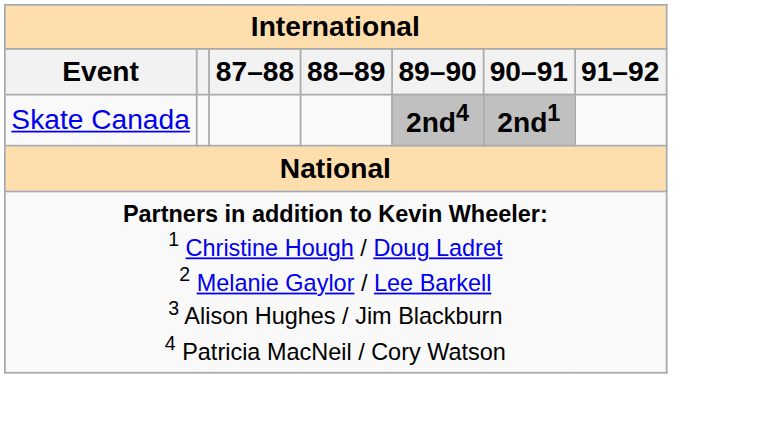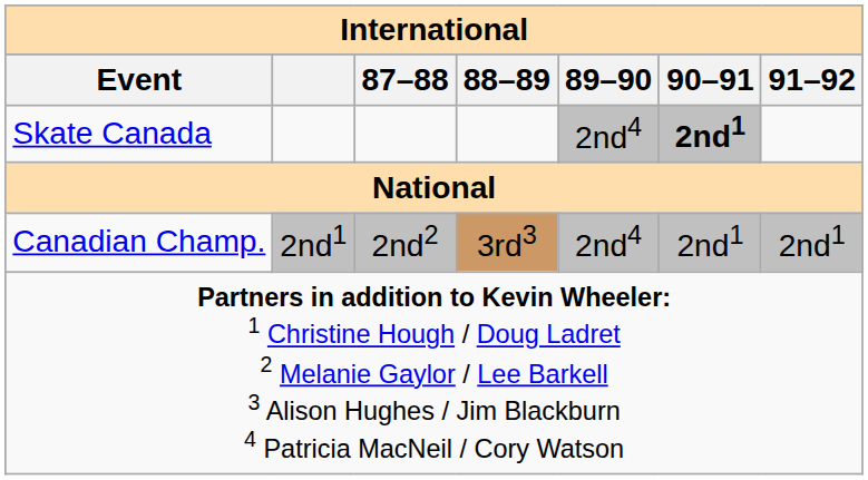Skate Canada | 89–90: bold -> normal
+ row: Canadian Champ. | 2nd1 | 2nd2 | 3rd3 | 2nd4 | 2nd1 | 2nd1
